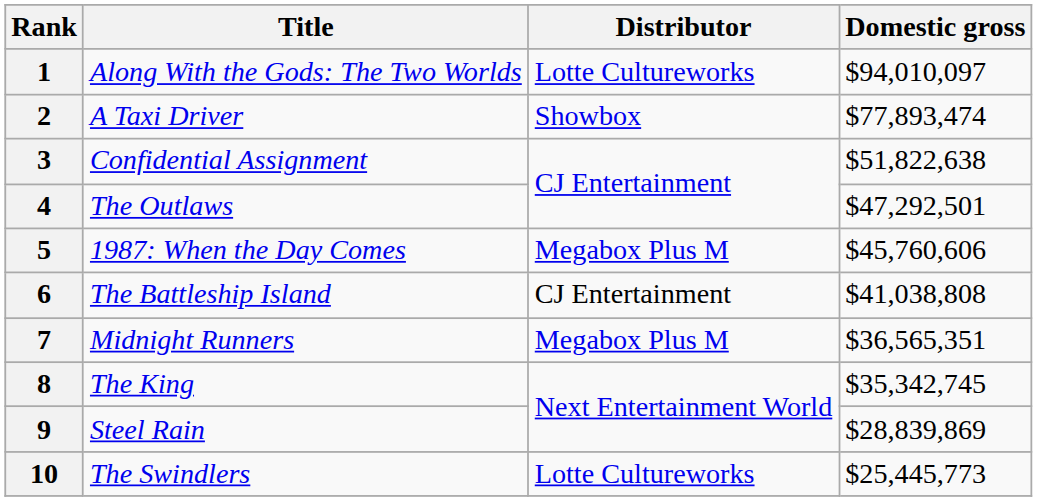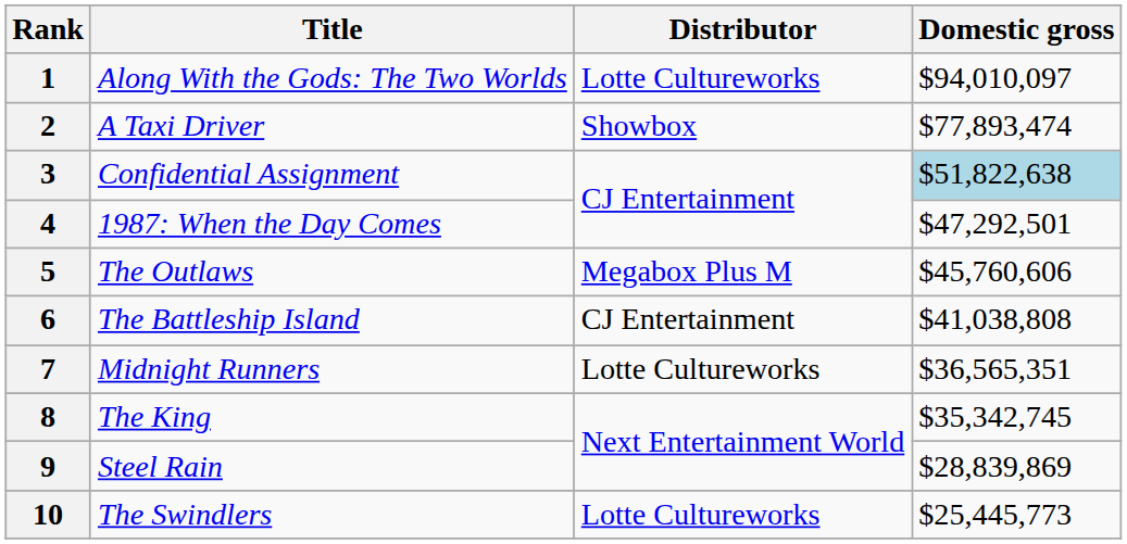3 | Domestic gross: no background -> lightblue background
4 | Title: The Outlaws -> 1987: When the Day Comes
5 | Title: 1987: When the Day Comes -> The Outlaws
7 | Distributor: Megabox Plus M -> Lotte Cultureworks
